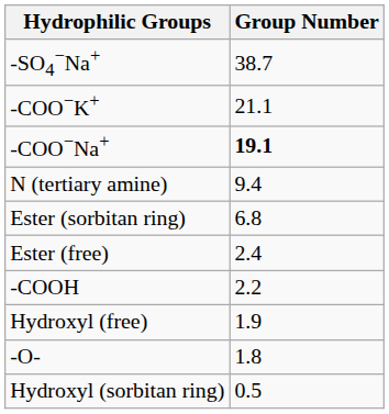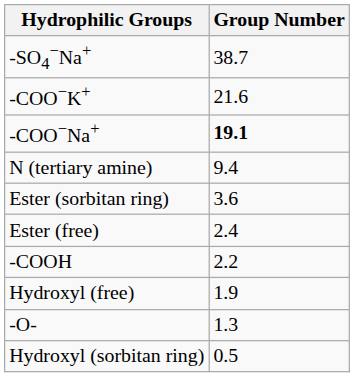-COO−K+ | Group Number: 21.1 -> 21.6
Ester (sorbitan ring) | Group Number: 6.8 -> 3.6
-O- | Group Number: 1.8 -> 1.3
